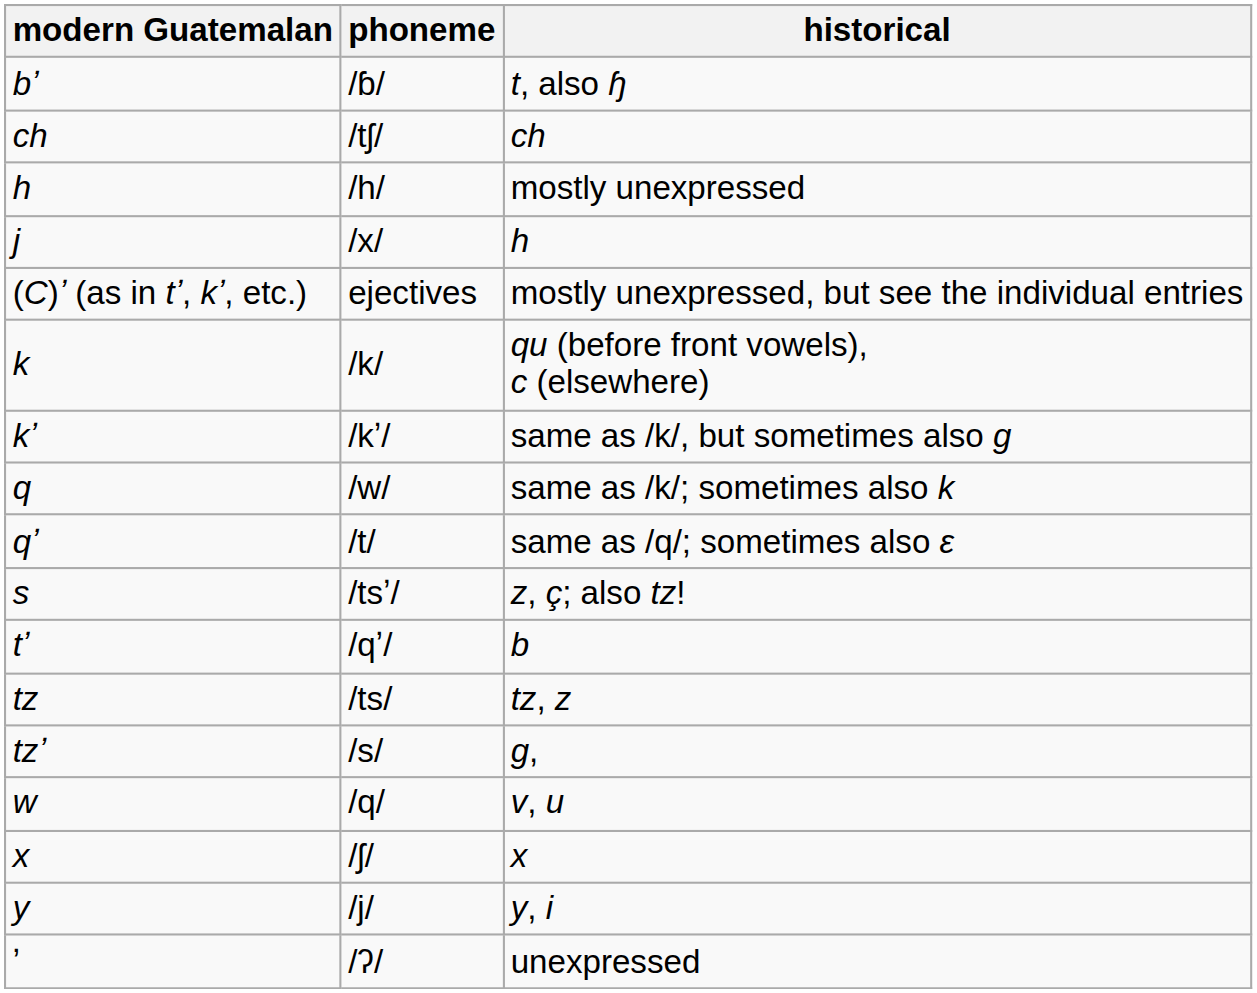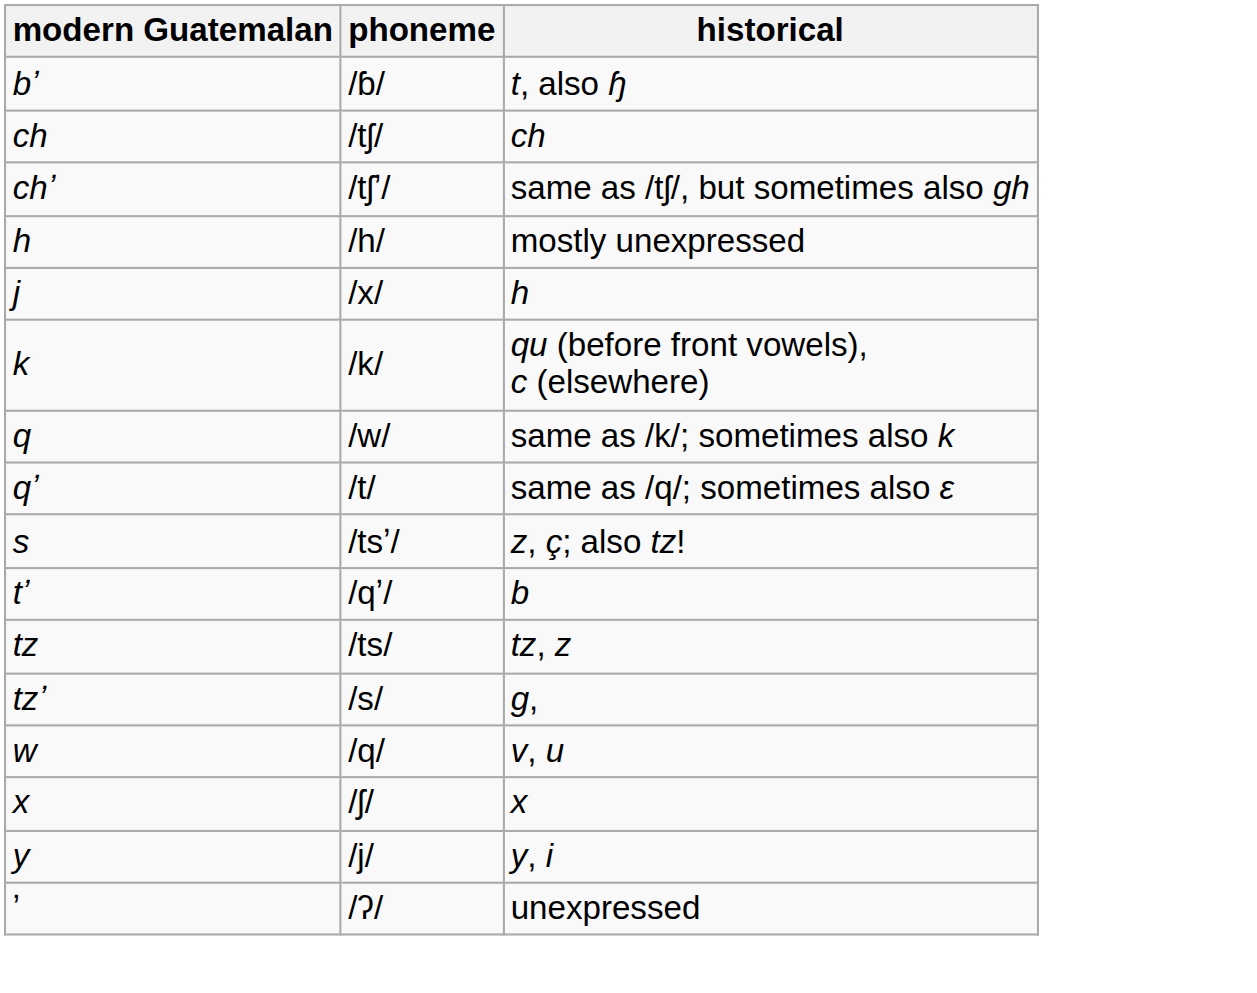+ row: chʼ | /tʃʼ/ | same as /tʃ/, but sometimes also gh
- row: (C)ʼ (as in tʼ, kʼ, etc.) | ejectives | mostly unexpressed, but see the individual entries
- row: kʼ | /kʼ/ | same as /k/, but sometimes also g
